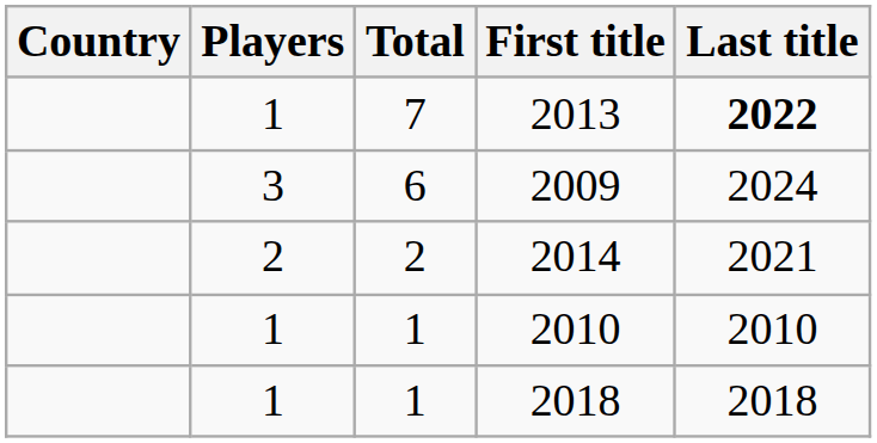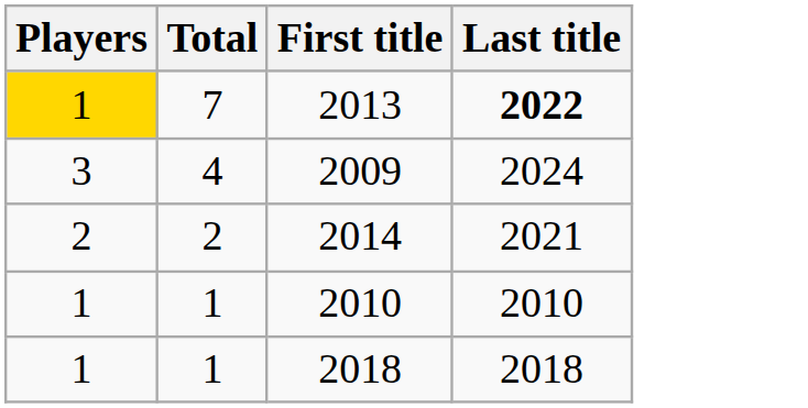- column: Country
2013 | Players: no background -> gold background
2009 | Total: 6 -> 4
